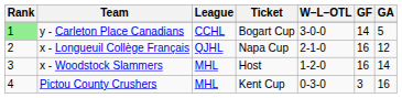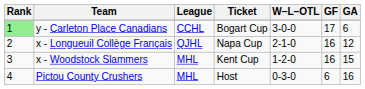y - Carleton Place Canadians | GF: 14 -> 17
y - Carleton Place Canadians | GA: 5 -> 6
x - Woodstock Slammers | Ticket: Host -> Kent Cup
x - Woodstock Slammers | GA: 14 -> 15
Pictou County Crushers | Ticket: Kent Cup -> Host
Pictou County Crushers | GF: 3 -> 6
